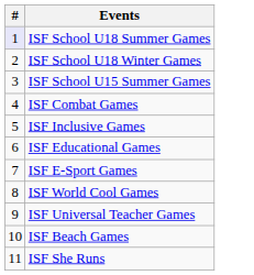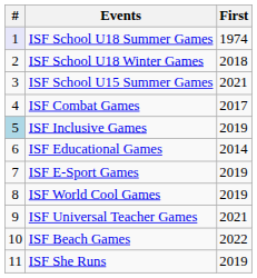+ column: First | 1974 | 2018 | 2021 | 2017 | 2019 | 2014 | 2019 | 2019 | 2021 | 2022 | 2019
ISF Inclusive Games | #: no background -> lightblue background
